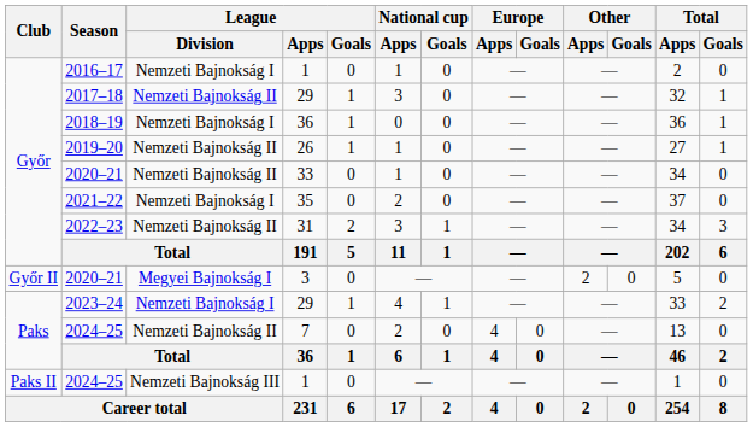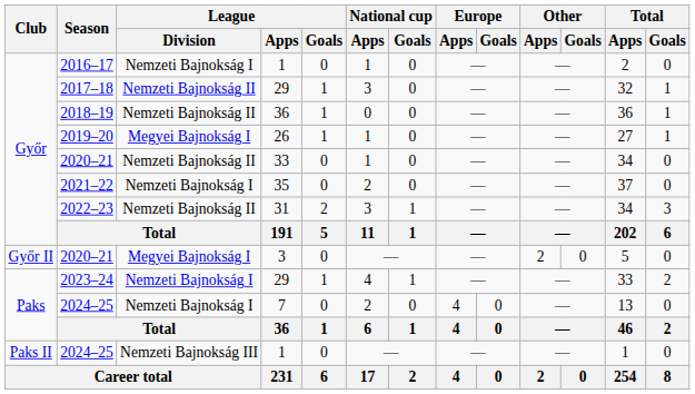2018–19 | League / Division: Nemzeti Bajnokság I -> Nemzeti Bajnokság II
2019–20 | League / Division: Nemzeti Bajnokság II -> Megyei Bajnokság I
2024–25 / 7 | League / Division: Nemzeti Bajnokság II -> Nemzeti Bajnokság I
